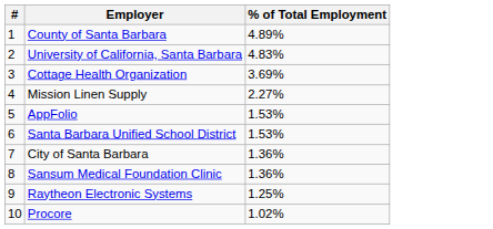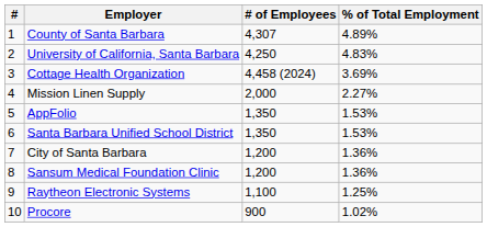+ column: # of Employees | 4,307 | 4,250 | 4,458 (2024) | 2,000 | 1,350 | 1,350 | 1,200 | 1,200 | 1,100 | 900
